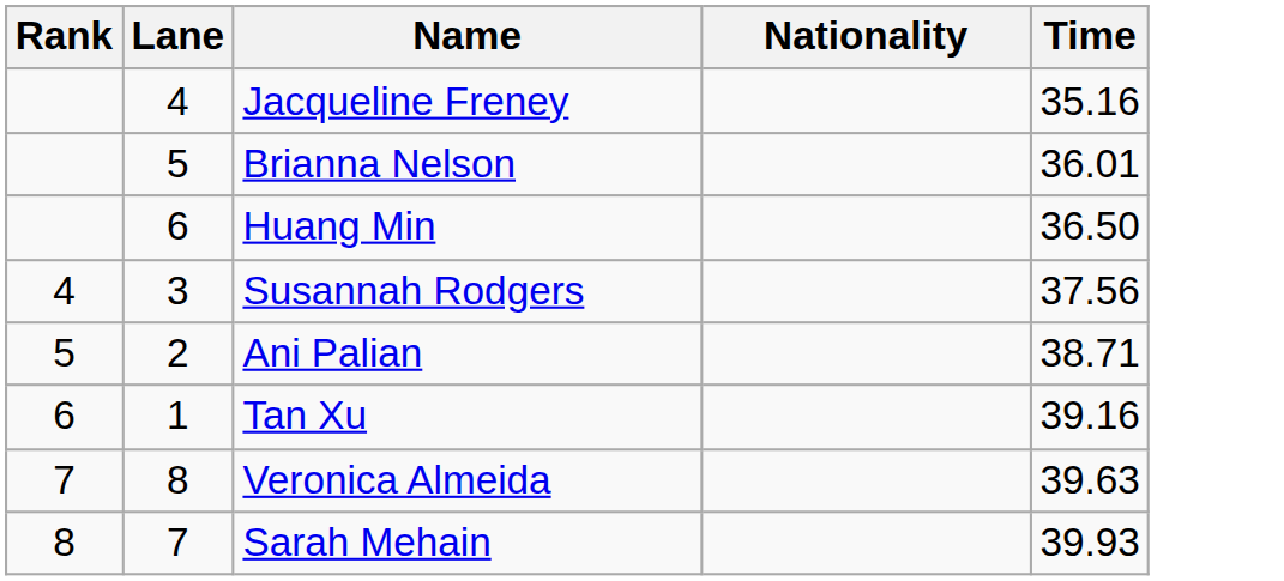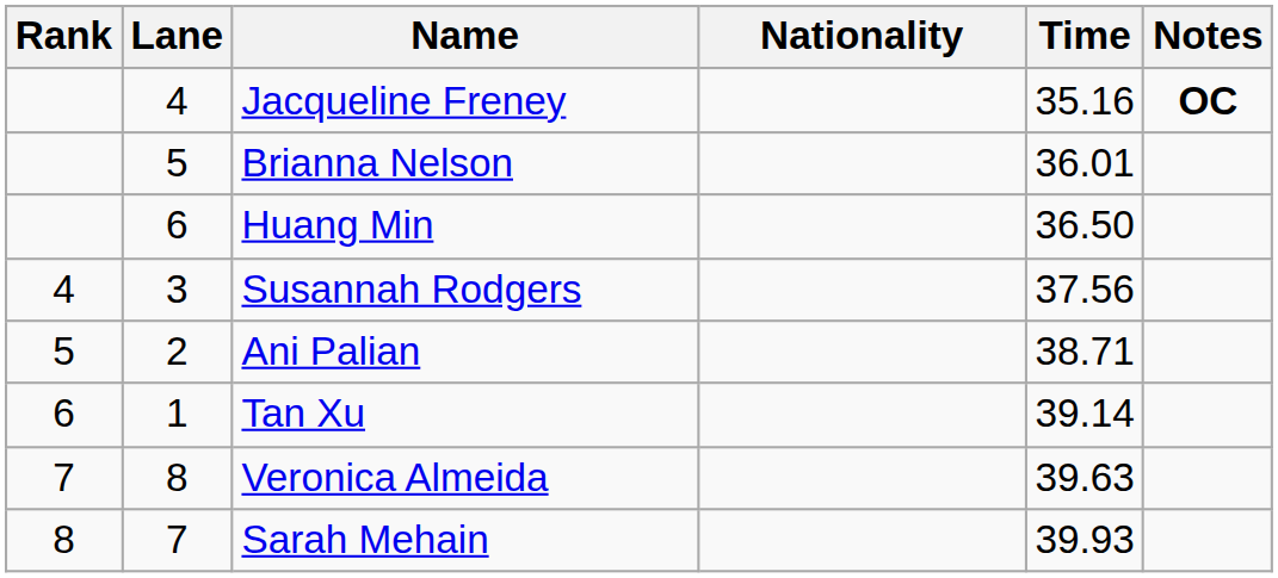+ column: Notes | OC
Tan Xu | Time: 39.16 -> 39.14
